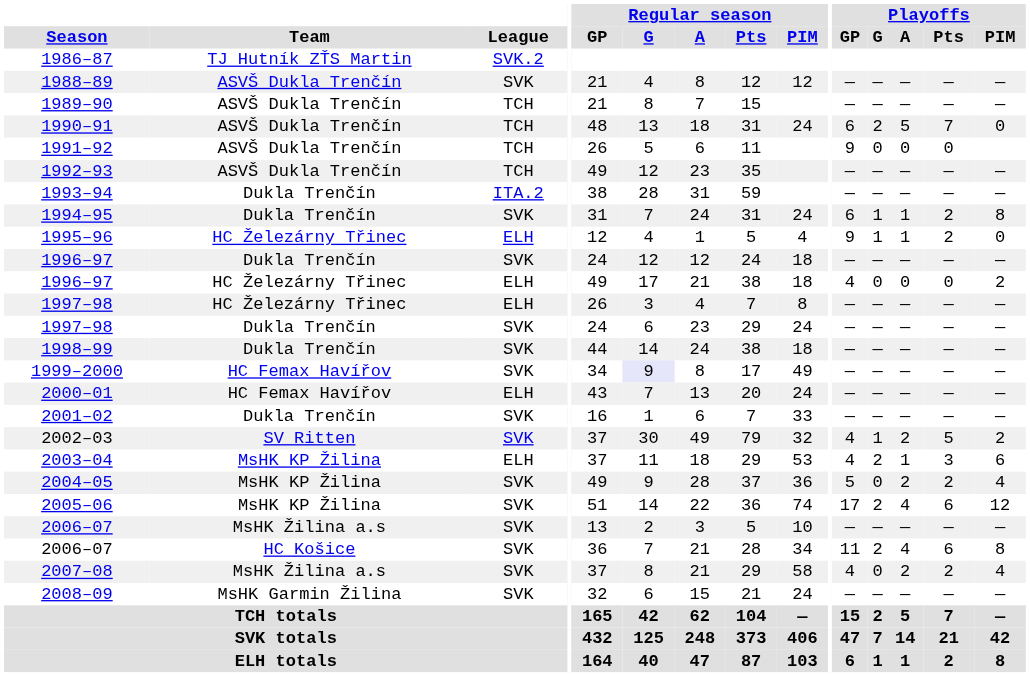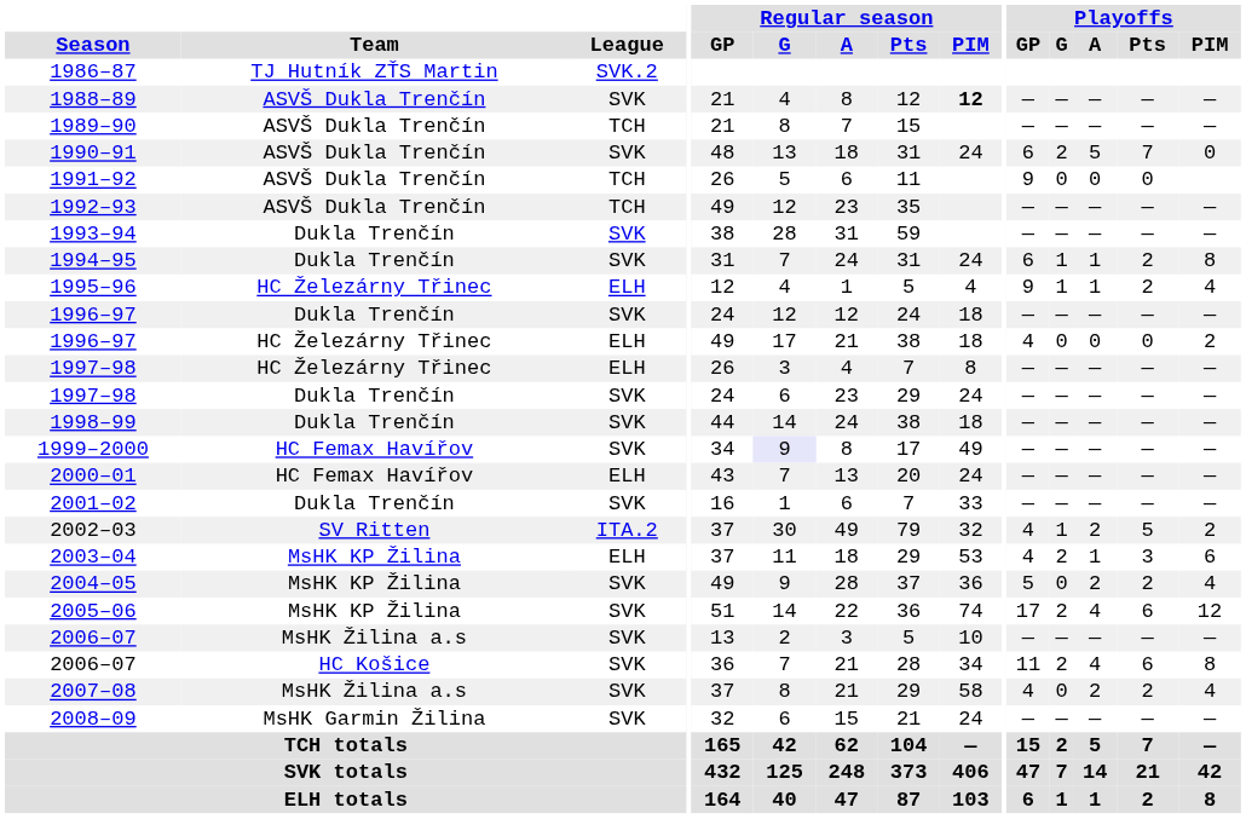1988–89 | Regular season / PIM: normal -> bold
1990–91 | League: TCH -> SVK
1993–94 | League: ITA.2 -> SVK
1995–96 | Playoffs / PIM: 0 -> 4
2002–03 | League: SVK -> ITA.2
